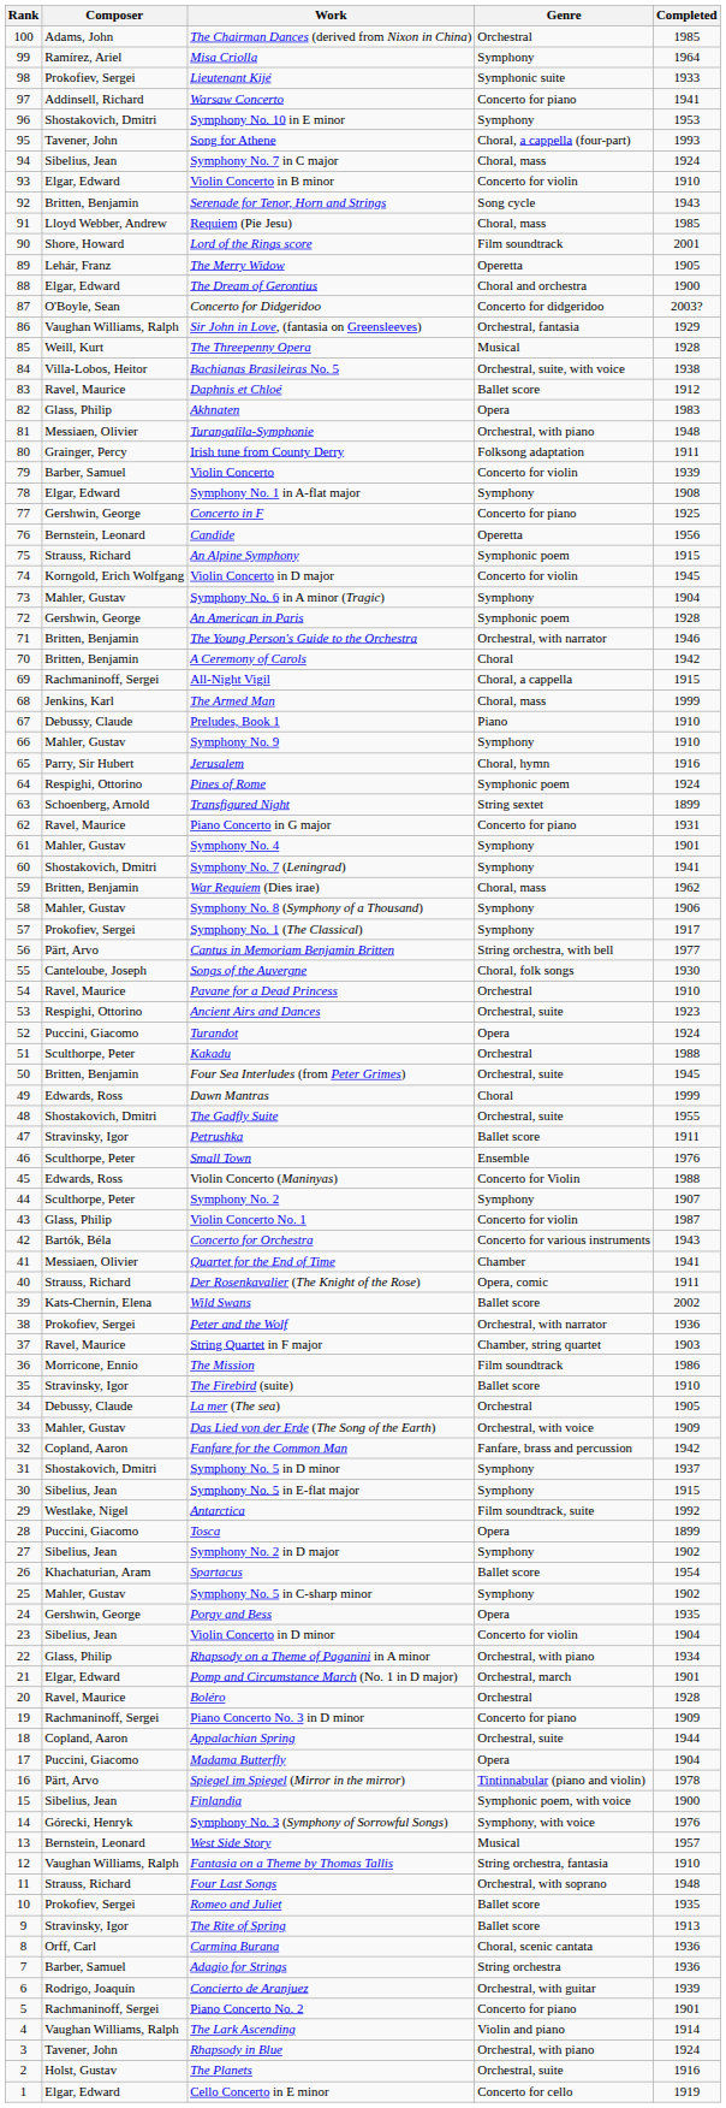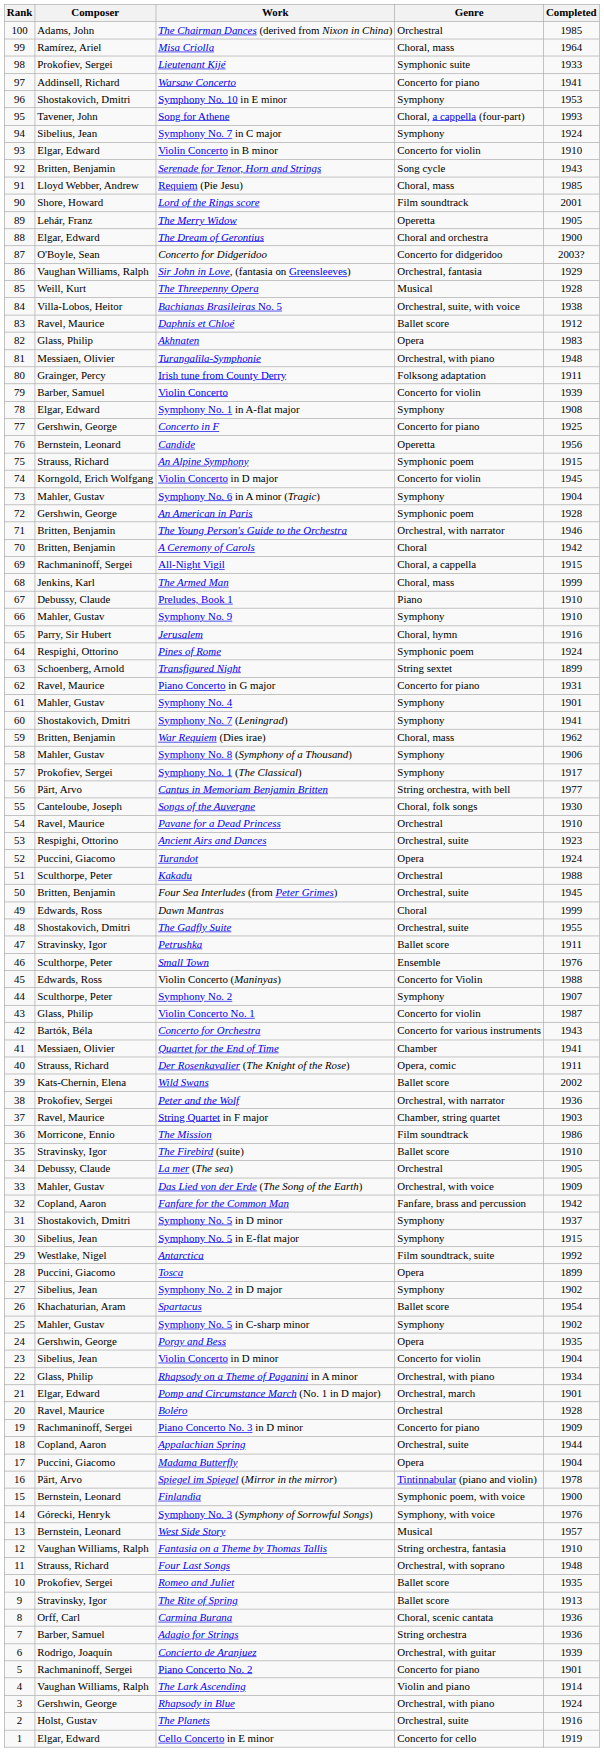Misa Criolla | Genre: Symphony -> Choral, mass
Symphony No. 7 in C major | Genre: Choral, mass -> Symphony
Finlandia | Composer: Sibelius, Jean -> Bernstein, Leonard
Rhapsody in Blue | Composer: Tavener, John -> Gershwin, George
